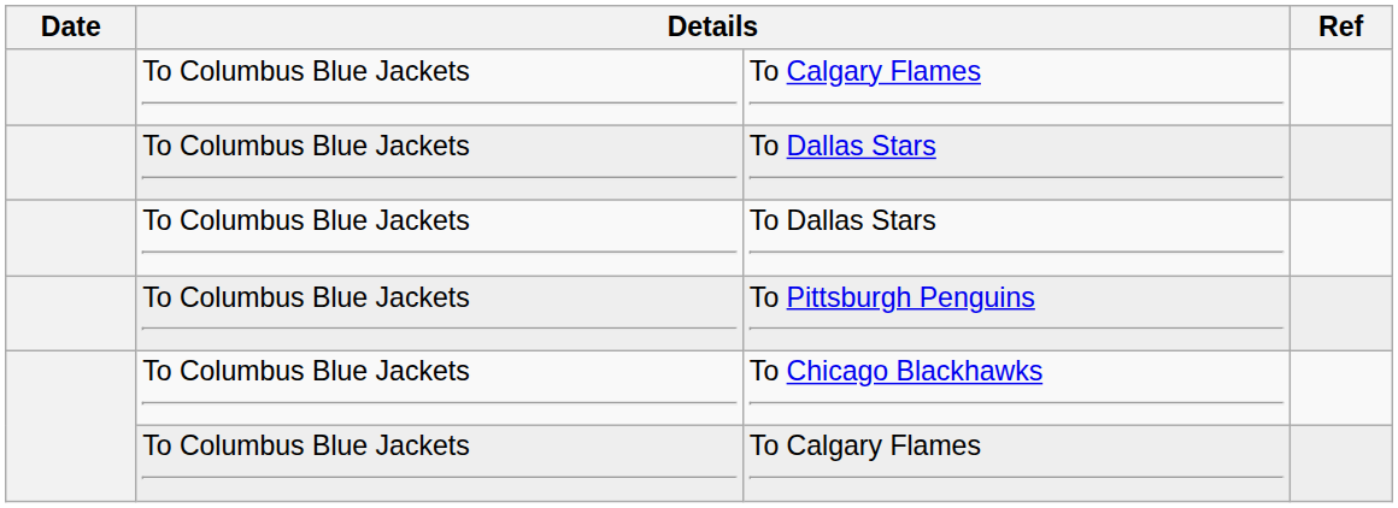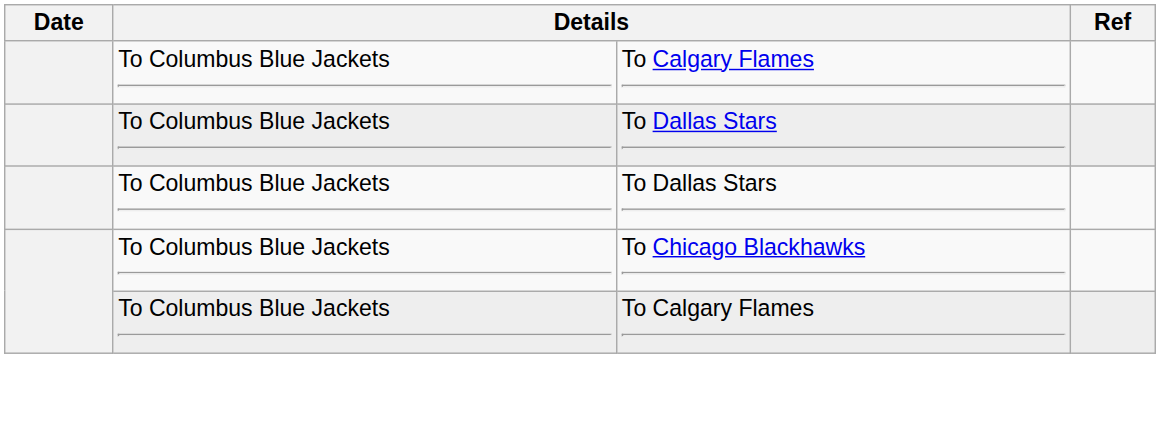- row: To Columbus Blue Jackets | To Pittsburgh Penguins
